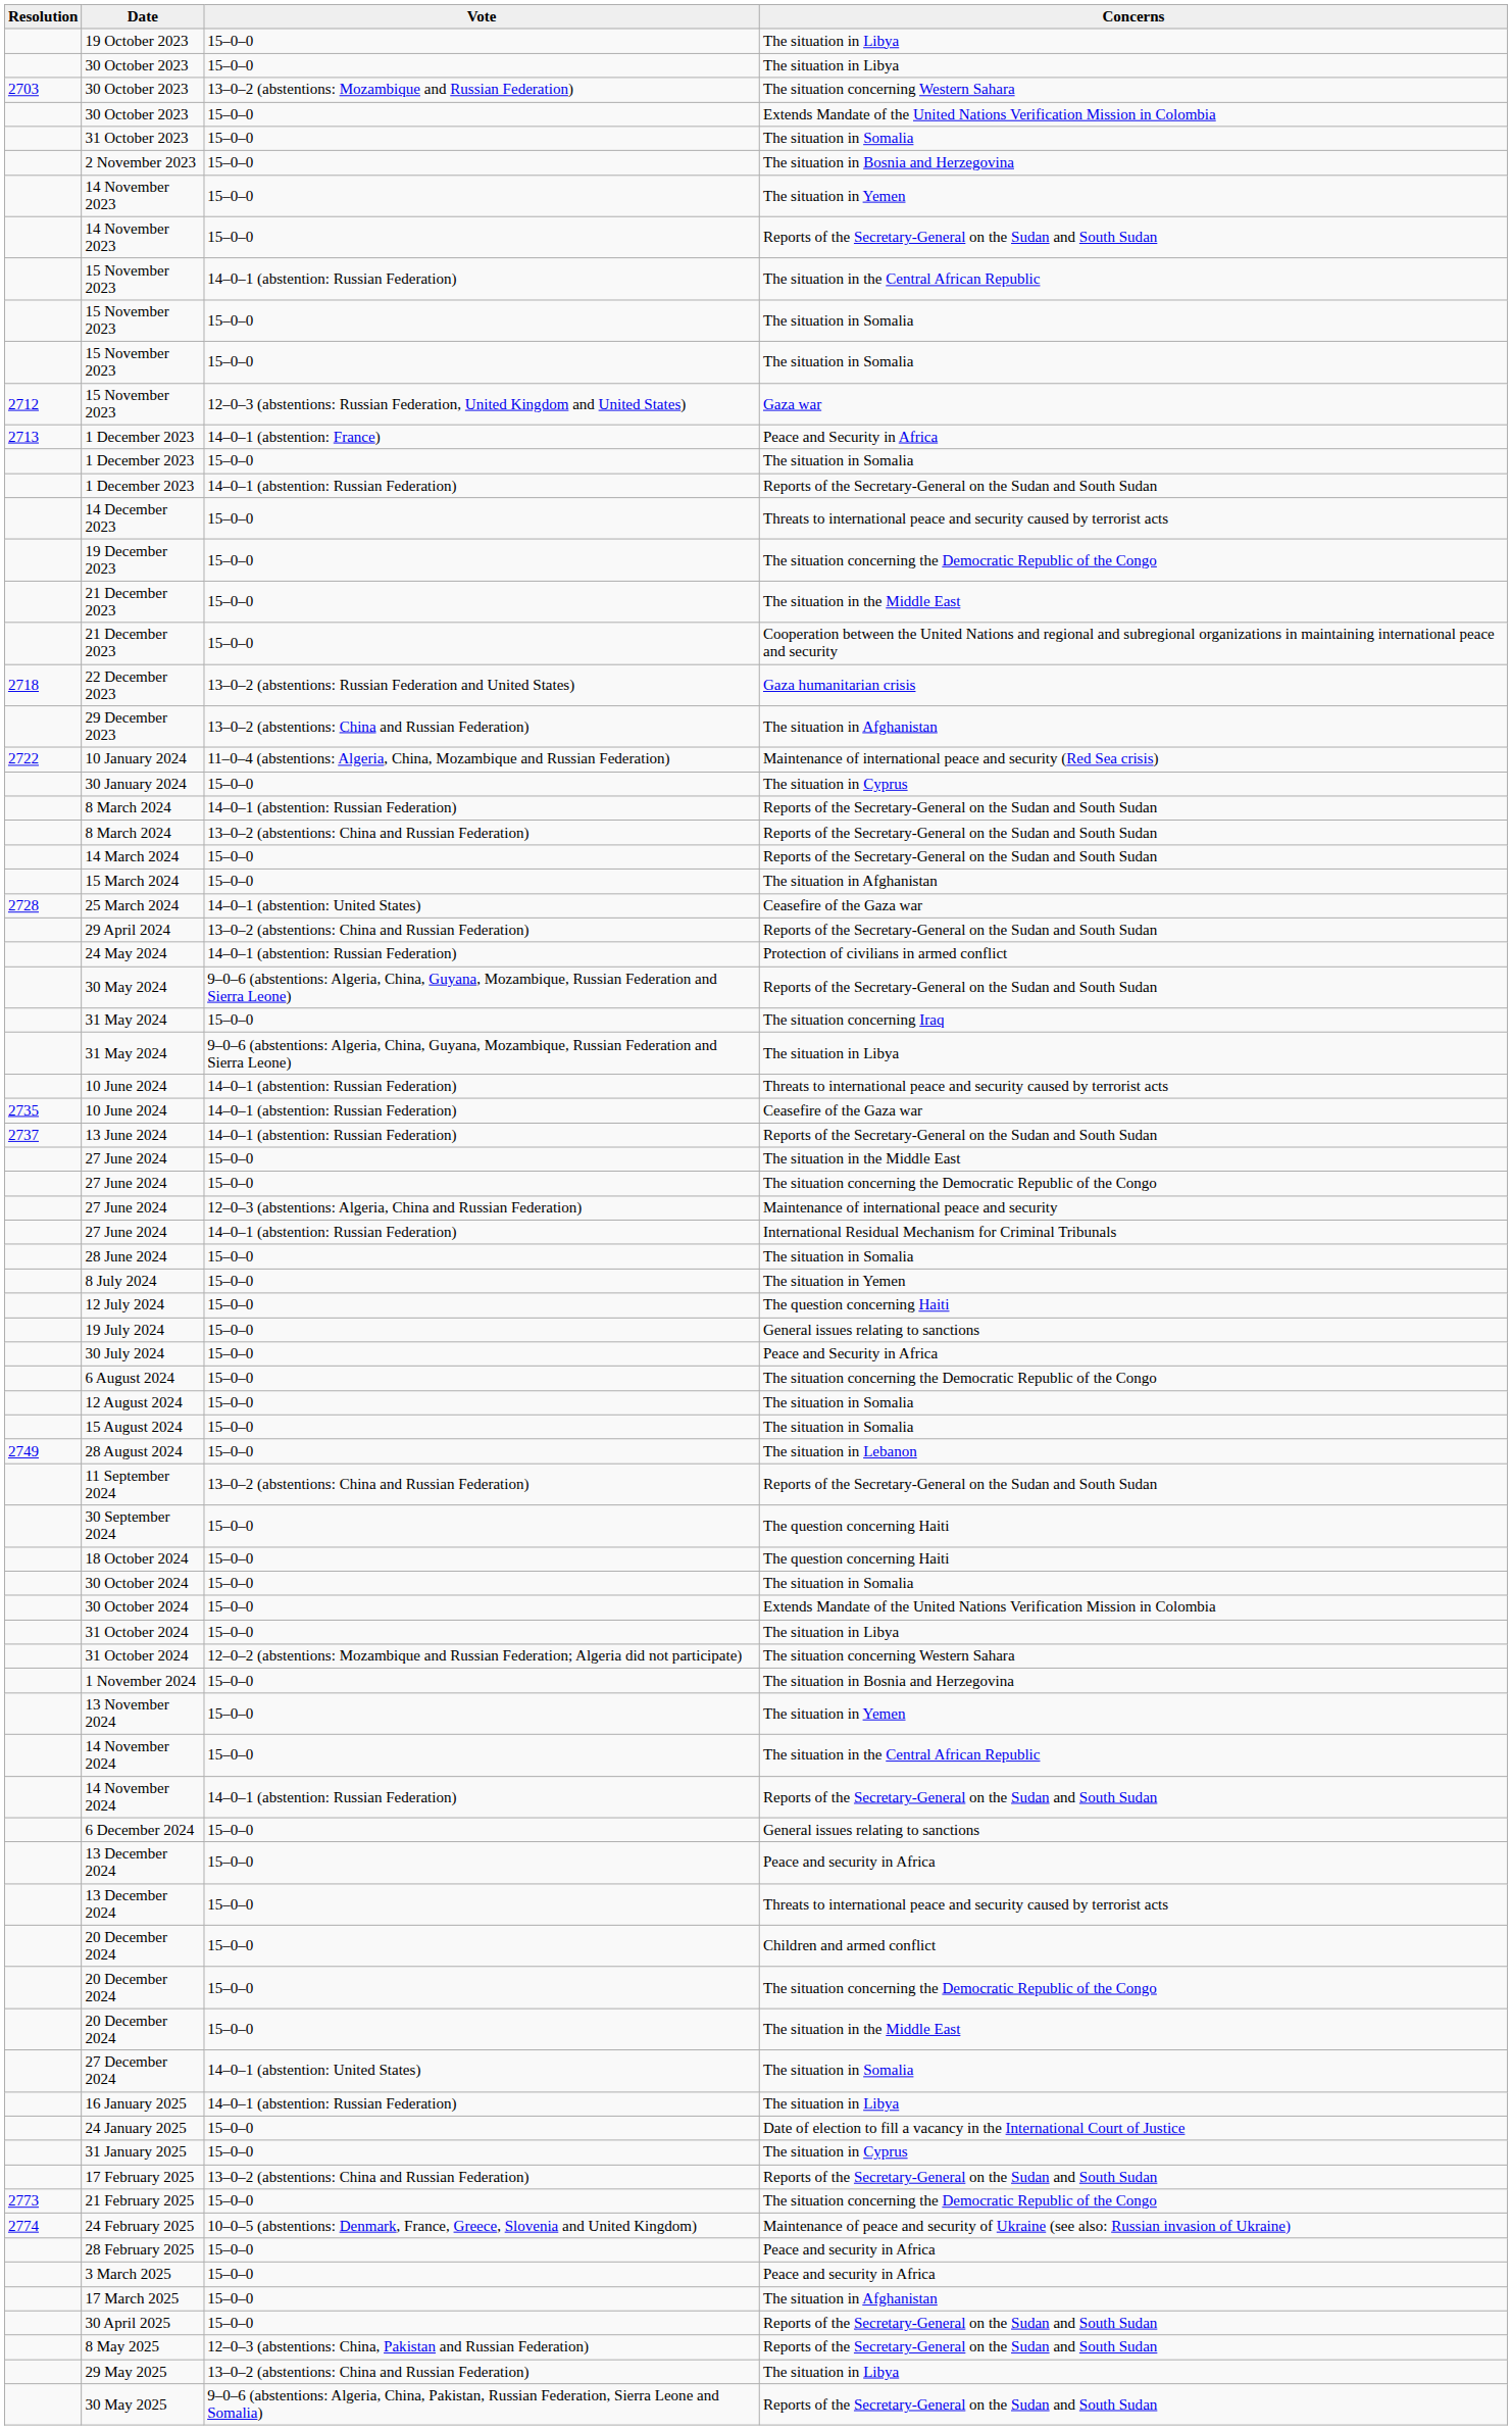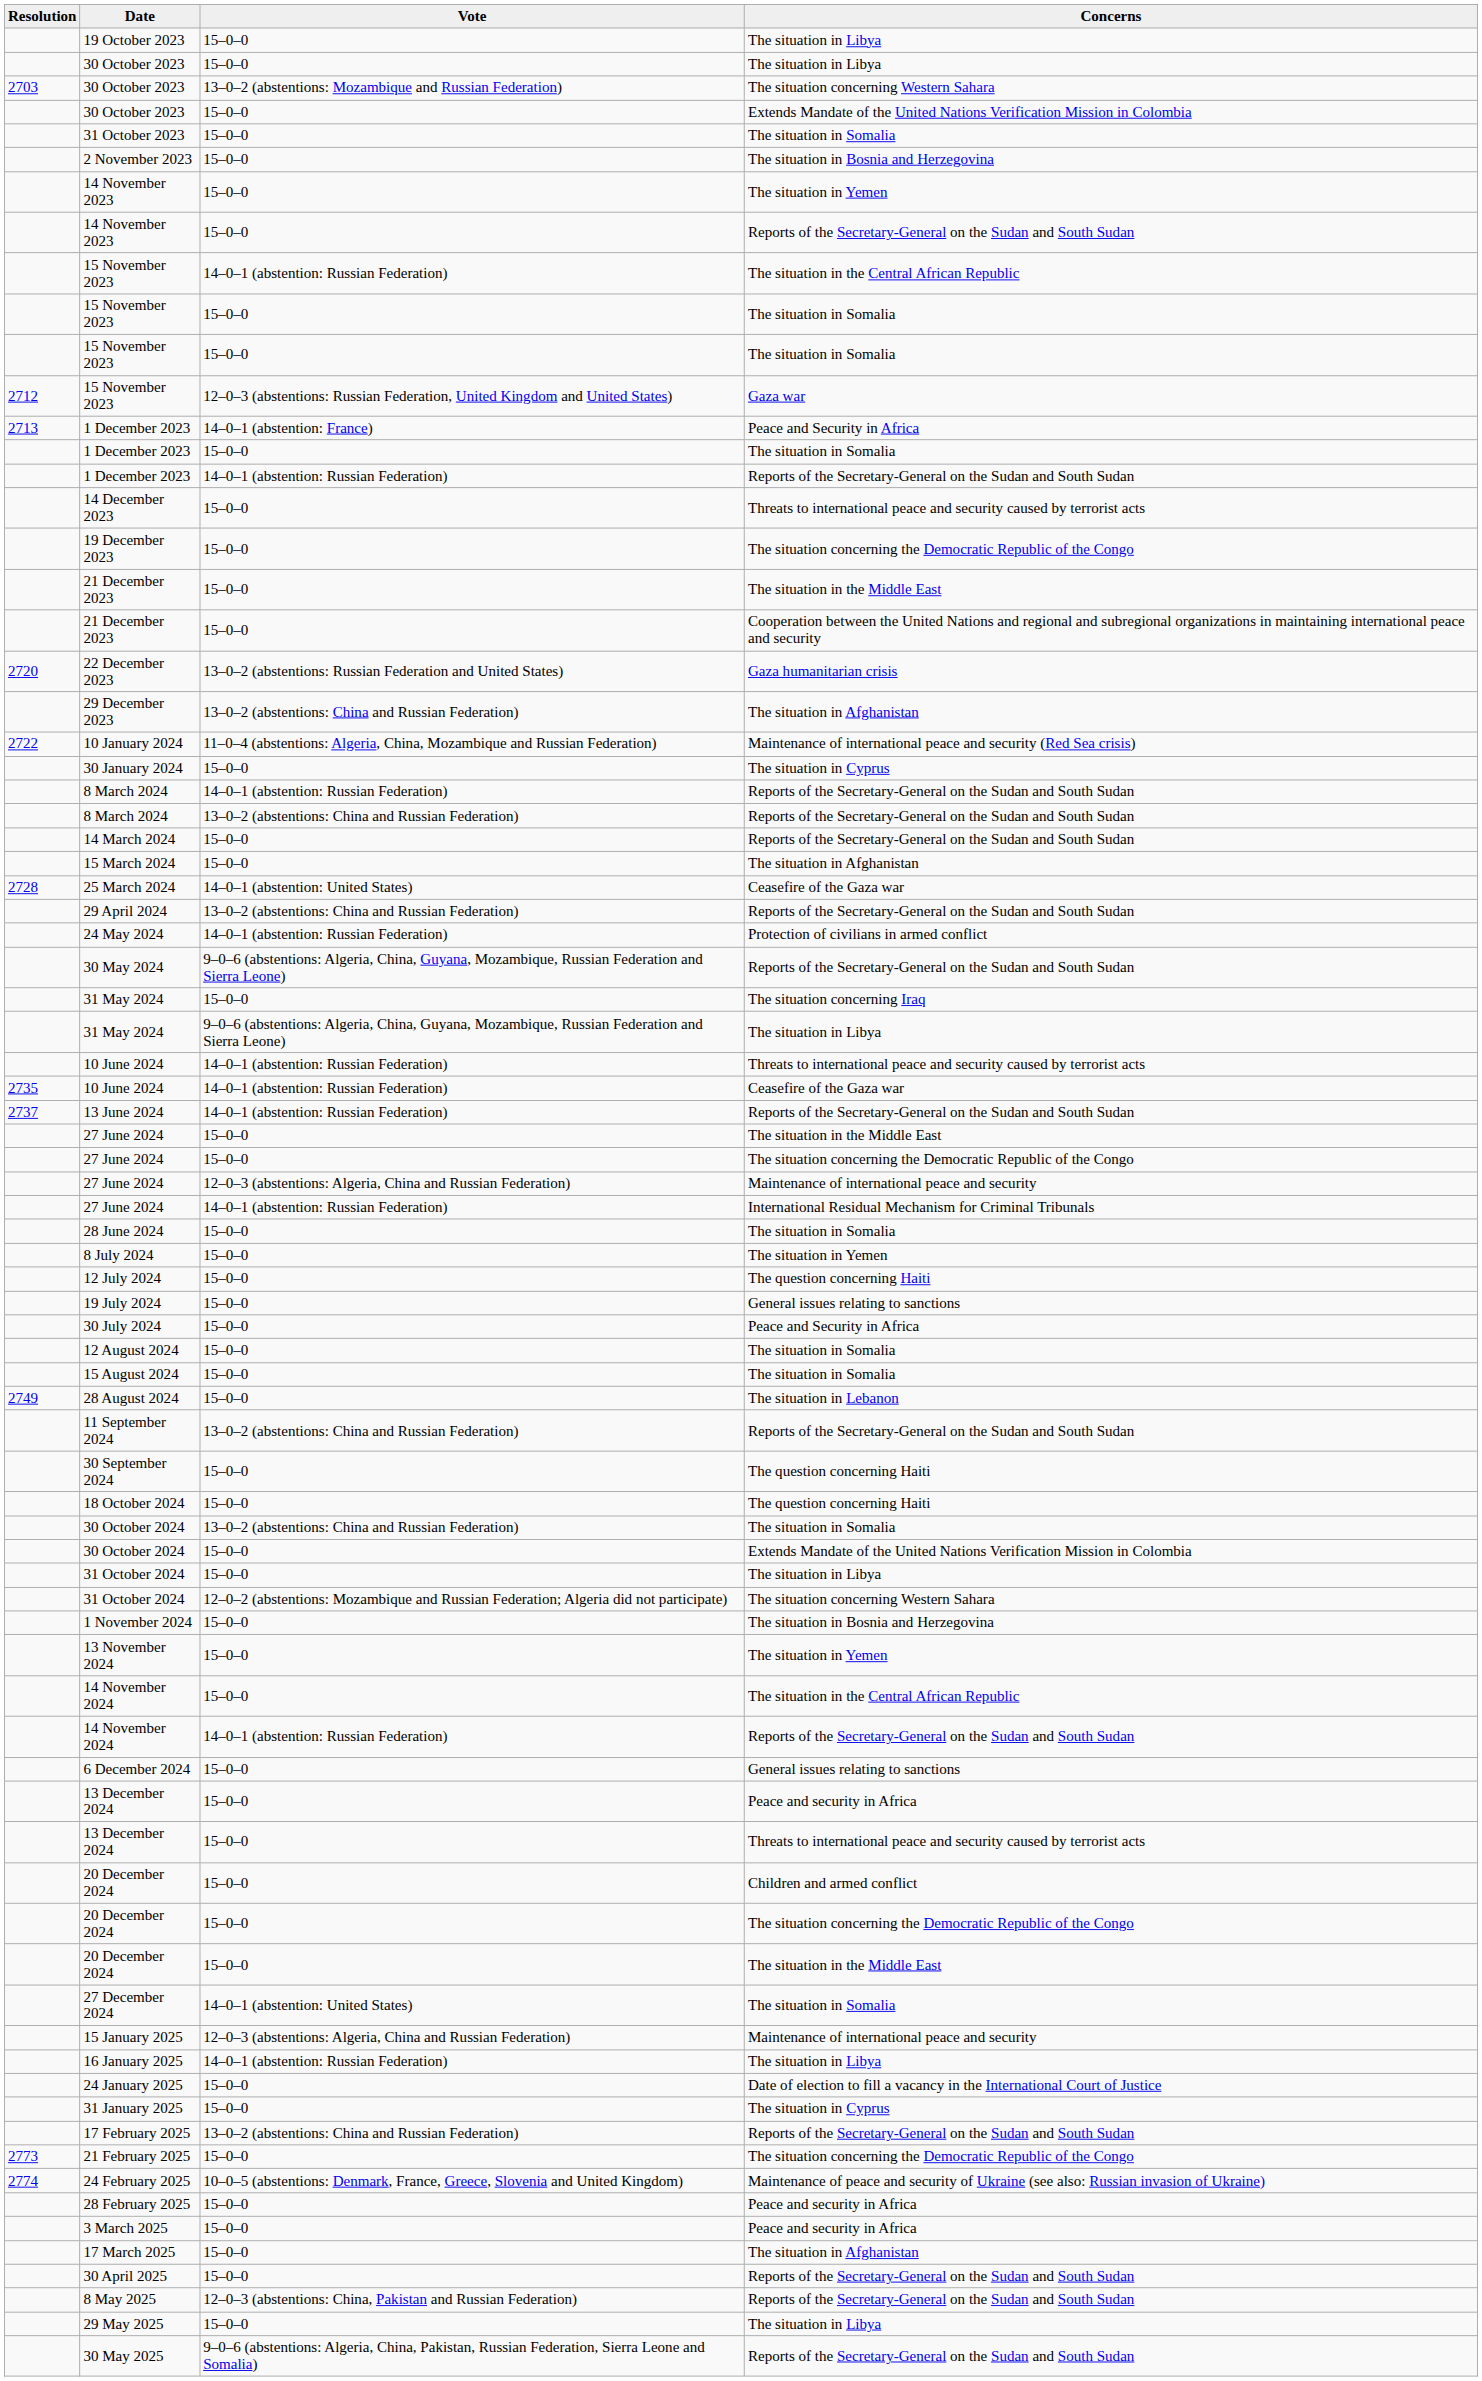22 December 2023 | Resolution: 2718 -> 2720
- row: 6 August 2024 | 15–0–0 | The situation concerning the Democratic Republic of the Congo
30 October 2024 / The situation in Somalia | Vote: 15–0–0 -> 13–0–2 (abstentions: China and Russian Federation)
+ row: 15 January 2025 | 12–0–3 (abstentions: Algeria, China and Russian Federation) | Maintenance of international peace and security
29 May 2025 | Vote: 13–0–2 (abstentions: China and Russian Federation) -> 15–0–0
